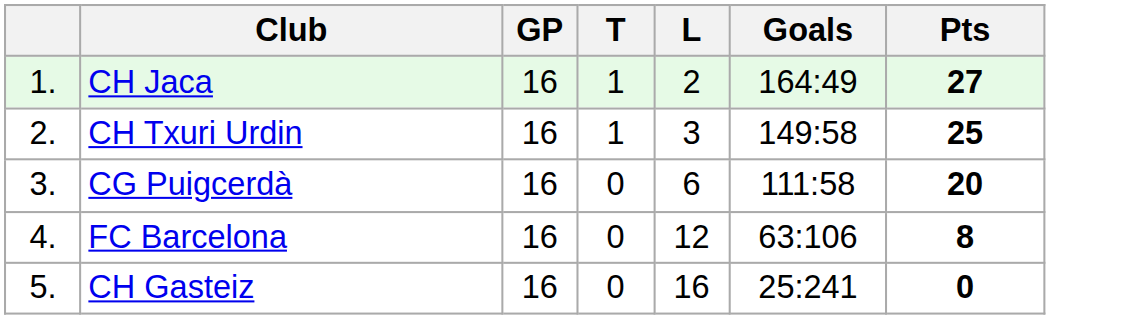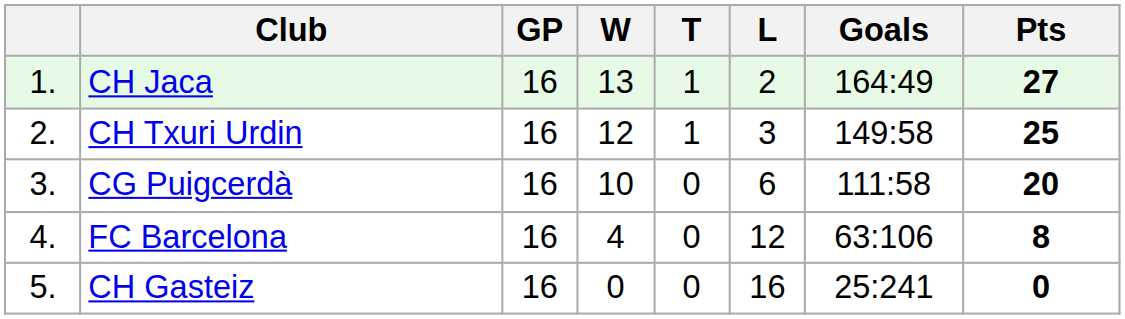+ column: W | 13 | 12 | 10 | 4 | 0
